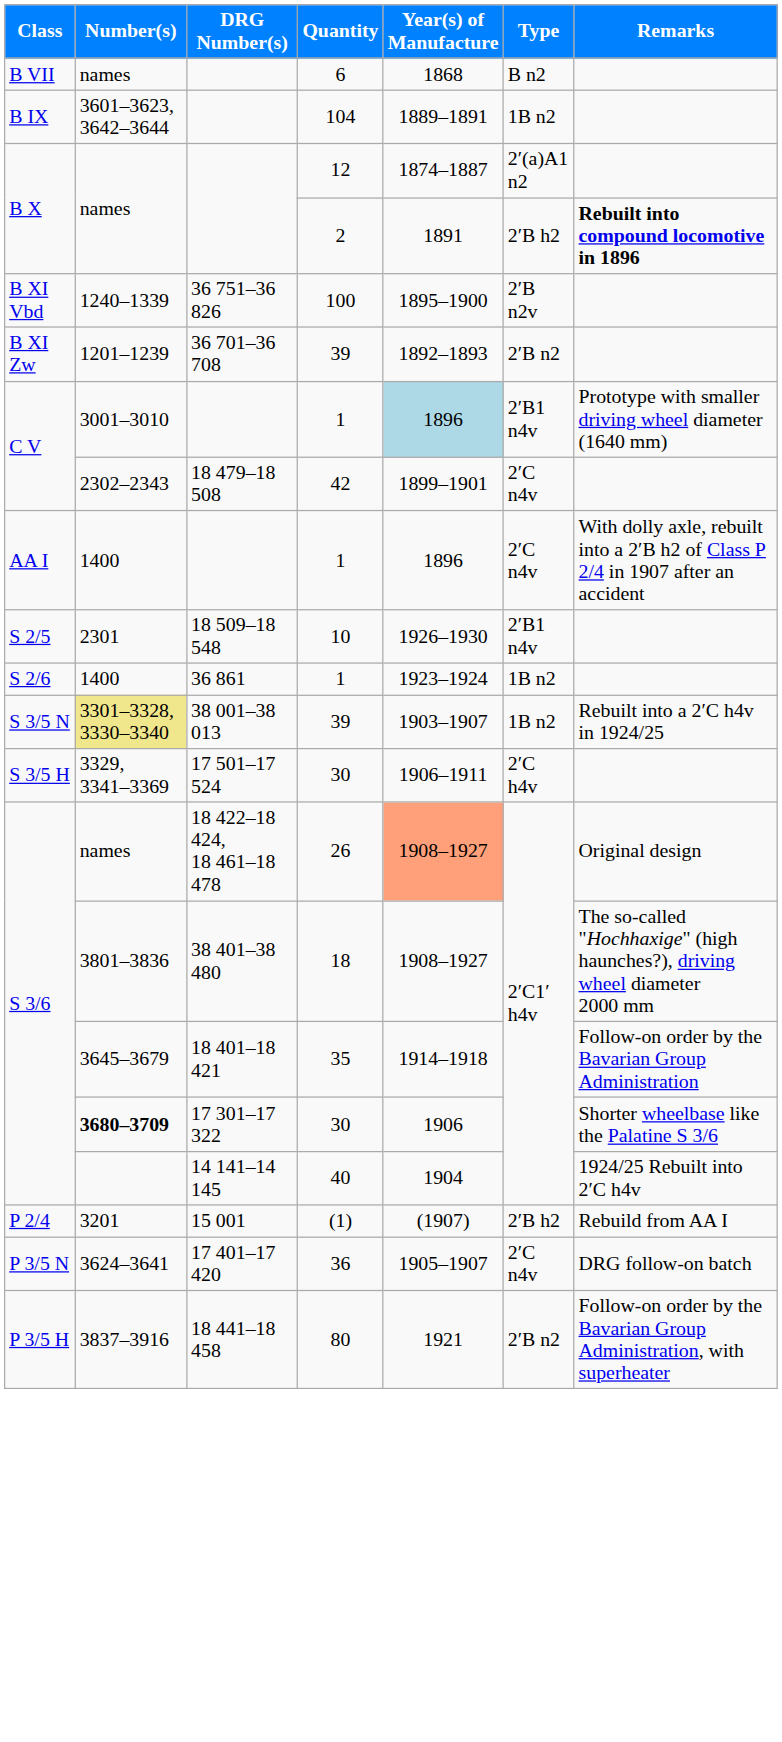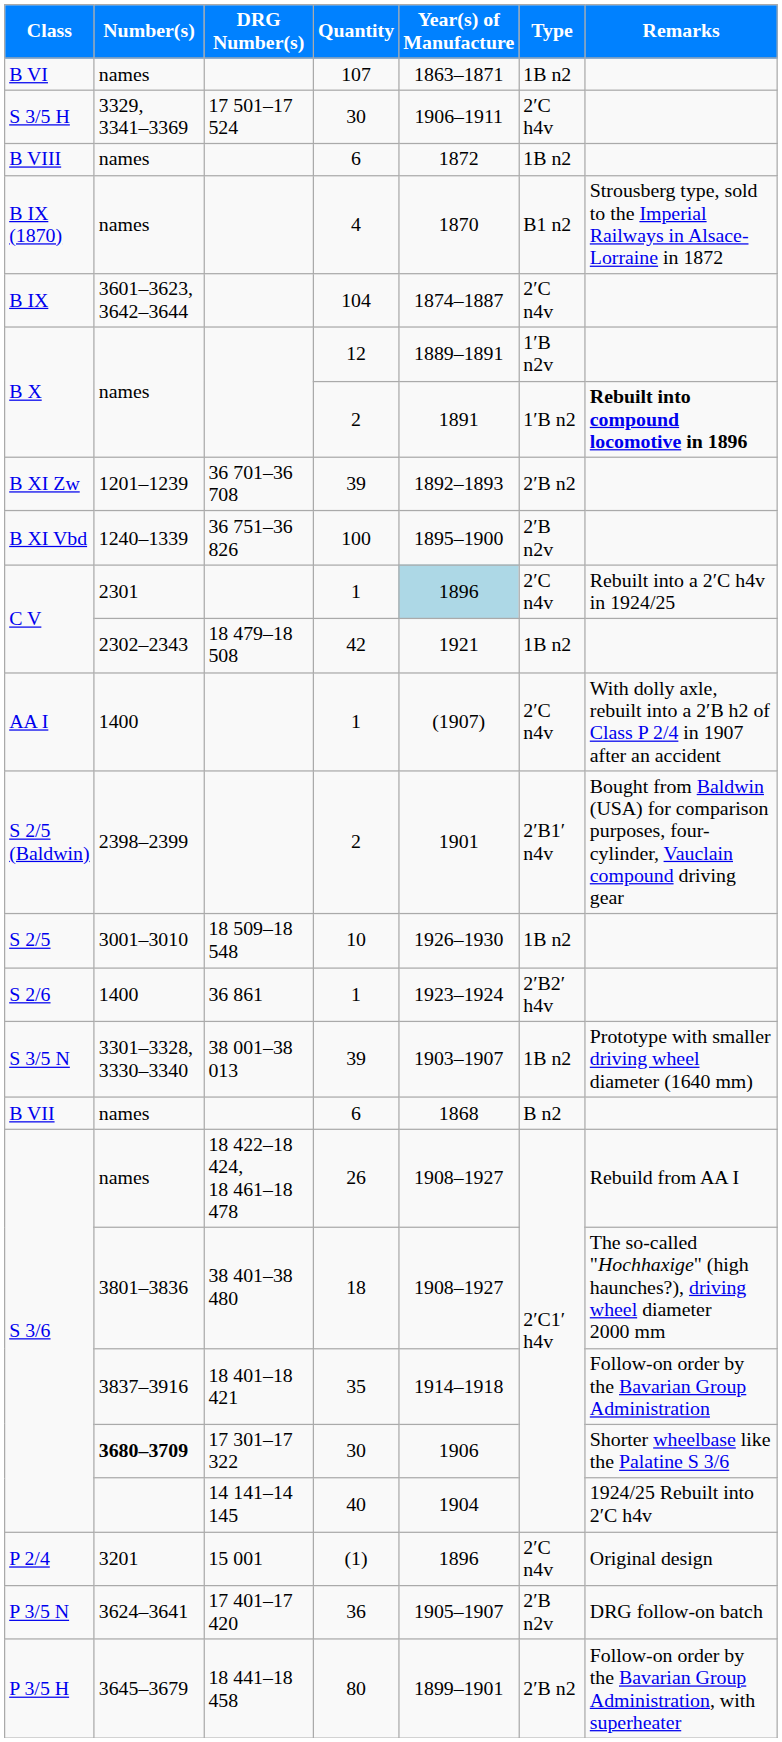+ row: B VI | names | 107 | 1863–1871 | 1B n2
rows swapped: B VII <-> S 3/5 H
+ row: B VIII | names | 6 | 1872 | 1B n2
+ row: B IX (1870) | names | 4 | 1870 | B1 n2 | Strousberg type, sold to the Imperial Railways in Alsace-Lorraine in 1872
B IX | Year(s) of Manufacture: 1889–1891 -> 1874–1887
B IX | Type: 1B n2 -> 2′C n4v
B X / 12 | Year(s) of Manufacture: 1874–1887 -> 1889–1891
B X / 12 | Type: 2′(a)A1 n2 -> 1′B n2v
B X / 2 | Type: 2′B h2 -> 1′B n2
rows swapped: B XI Zw <-> B XI Vbd
C V / 1 | Number(s): 3001–3010 -> 2301
C V / 1 | Type: 2′B1 n4v -> 2′C n4v
C V / 1 | Remarks: Prototype with smaller driving wheel diameter (1640 mm) -> Rebuilt into a 2′C h4v in 1924/25
C V / 42 | Year(s) of Manufacture: 1899–1901 -> 1921
C V / 42 | Type: 2′C n4v -> 1B n2
AA I | Year(s) of Manufacture: 1896 -> (1907)
+ row: S 2/5 (Baldwin) | 2398–2399 | 2 | 1901 | 2′B1′ n4v | Bought from Baldwin (USA) for comparison purposes, four-cylinder, Vauclain compound driving gear
S 2/5 | Number(s): 2301 -> 3001–3010
S 2/5 | Type: 2′B1 n4v -> 1B n2
S 2/6 | Type: 1B n2 -> 2′B2′ h4v
S 3/5 N | Number(s): khaki background -> no background
S 3/5 N | Remarks: Rebuilt into a 2′C h4v in 1924/25 -> Prototype with smaller driving wheel diameter (1640 mm)
S 3/6 / 26 | Year(s) of Manufacture: lightsalmon background -> no background
S 3/6 / 26 | Remarks: Original design -> Rebuild from AA I
S 3/6 / 35 | Number(s): 3645–3679 -> 3837–3916
P 2/4 | Year(s) of Manufacture: (1907) -> 1896
P 2/4 | Type: 2′B h2 -> 2′C n4v
P 2/4 | Remarks: Rebuild from AA I -> Original design
P 3/5 N | Type: 2′C n4v -> 2′B n2v
P 3/5 H | Number(s): 3837–3916 -> 3645–3679
P 3/5 H | Year(s) of Manufacture: 1921 -> 1899–1901
